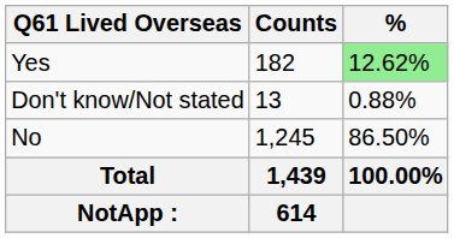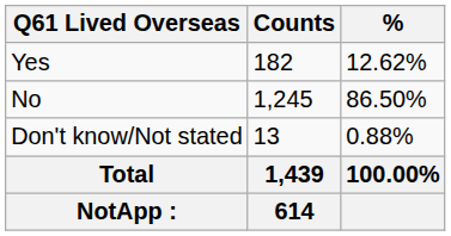Yes | %: lightgreen background -> no background
rows swapped: No <-> Don't know/Not stated
